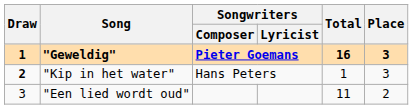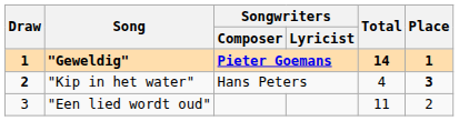"Geweldig" | Total: 16 -> 14
"Geweldig" | Place: 3 -> 1
"Kip in het water" | Total: 1 -> 4
"Kip in het water" | Place: normal -> bold
